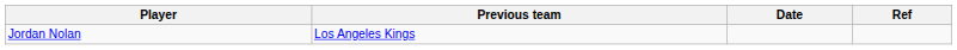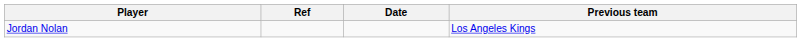columns swapped: Previous team <-> Ref
